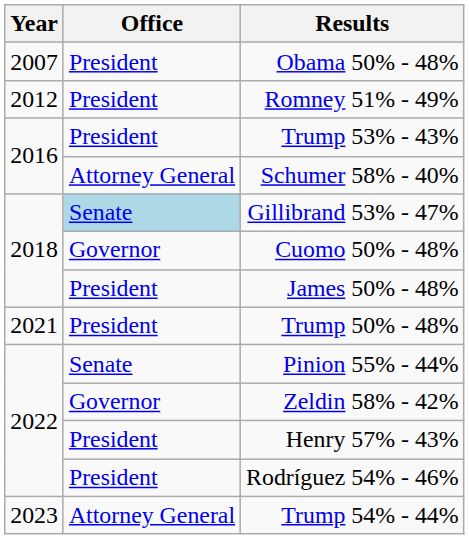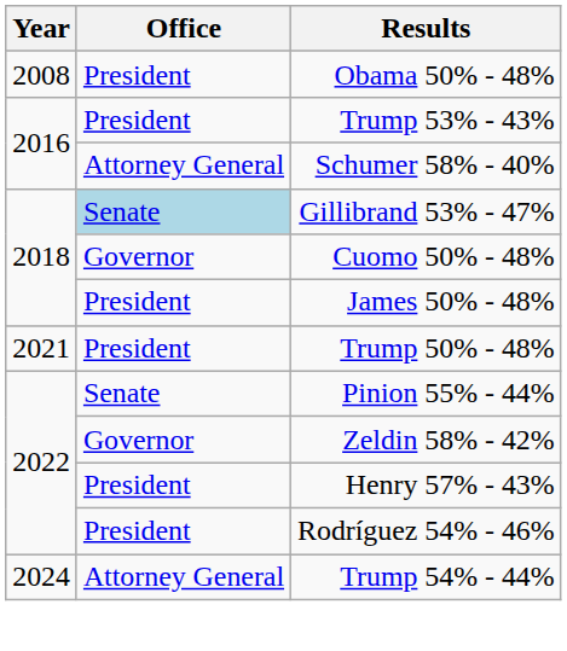Obama 50% - 48% | Year: 2007 -> 2008
- row: 2012 | President | Romney 51% - 49%
Trump 54% - 44% | Year: 2023 -> 2024
